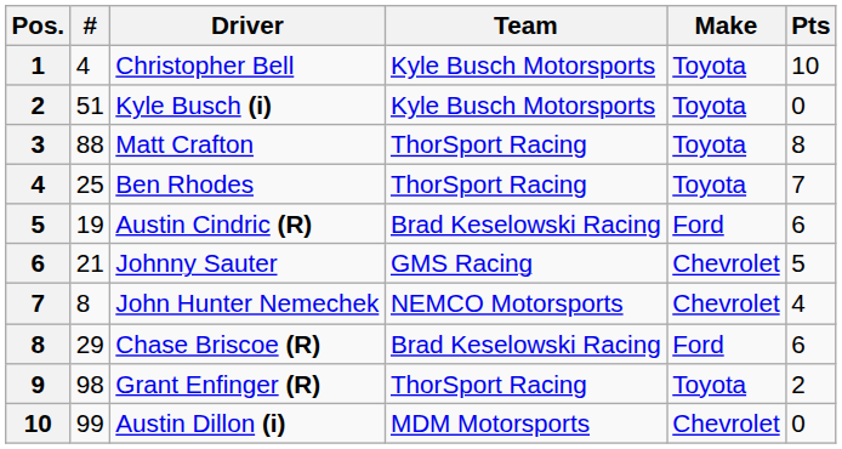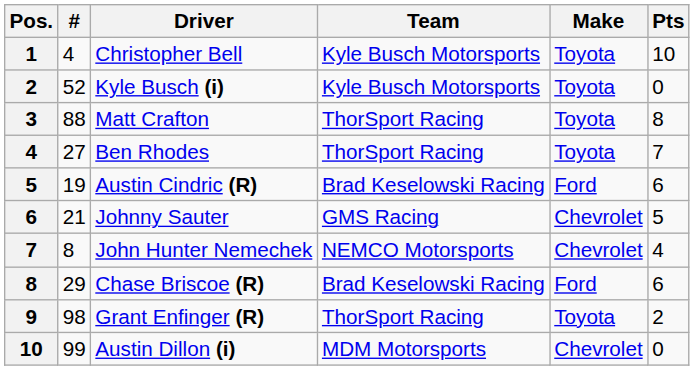Kyle Busch (i) | #: 51 -> 52
Ben Rhodes | #: 25 -> 27
